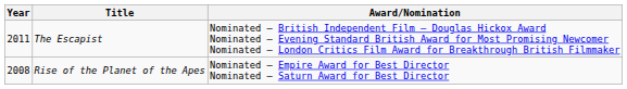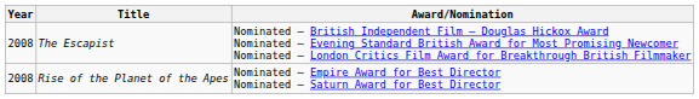The Escapist | Year: 2011 -> 2008
